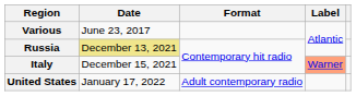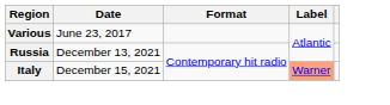Russia | Date: khaki background -> no background
- row: United States | January 17, 2022 | Adult contemporary radio
